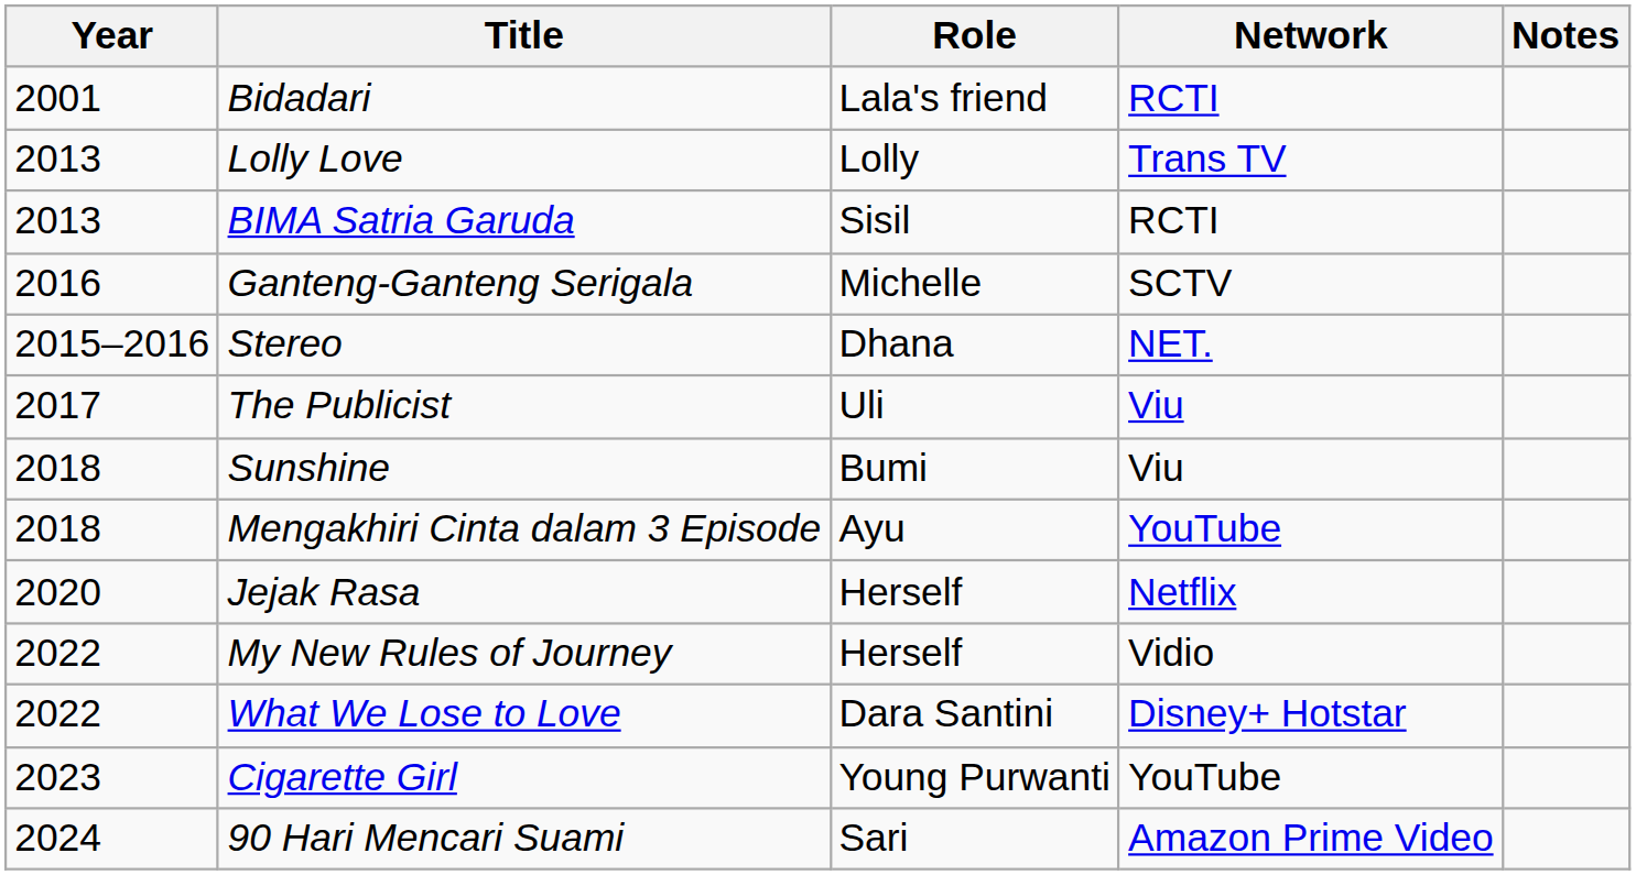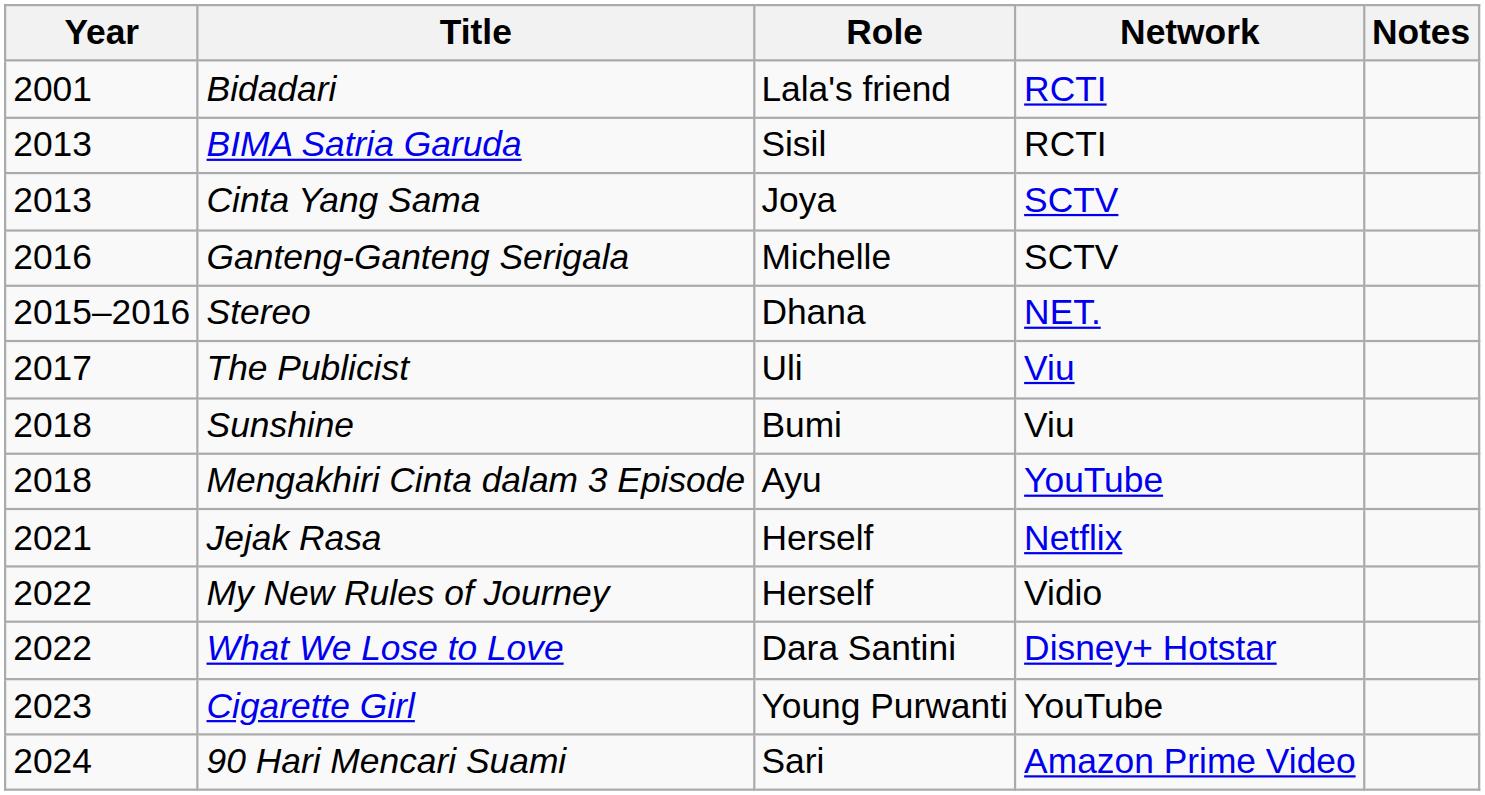- row: 2013 | Lolly Love | Lolly | Trans TV
+ row: 2013 | Cinta Yang Sama | Joya | SCTV
Jejak Rasa | Year: 2020 -> 2021
